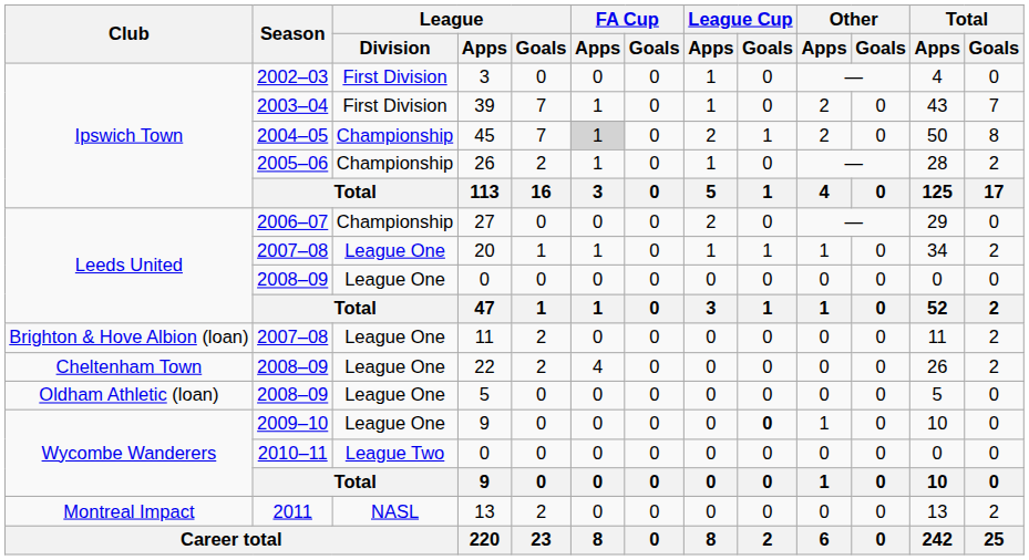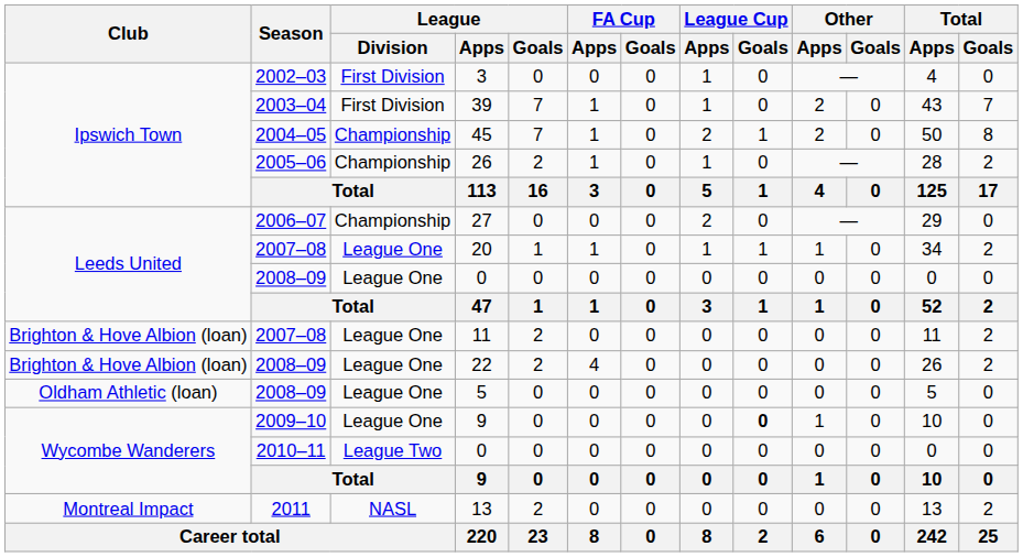45 | FA Cup / Apps: lightgrey background -> no background
22 | Club: Cheltenham Town -> Brighton & Hove Albion (loan)
